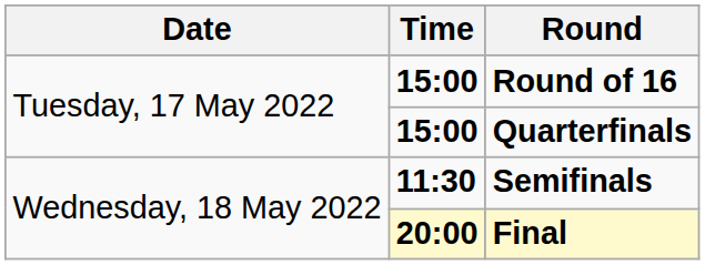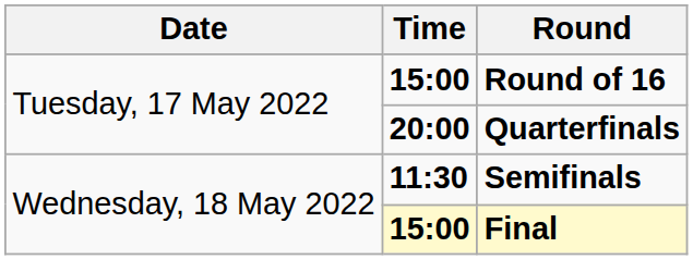Quarterfinals | Time: 15:00 -> 20:00
Final | Time: 20:00 -> 15:00
